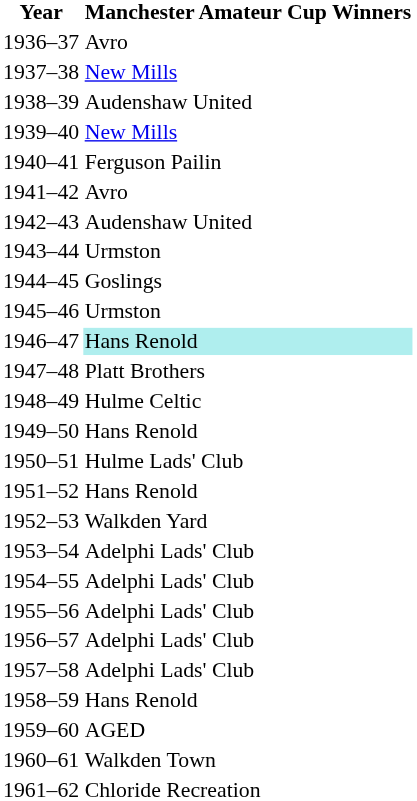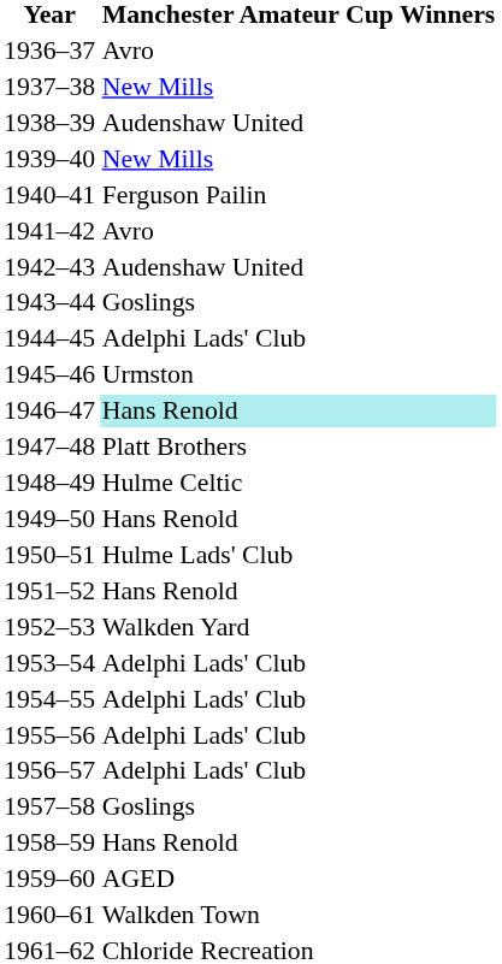1943–44 | Manchester Amateur Cup Winners: Urmston -> Goslings
1944–45 | Manchester Amateur Cup Winners: Goslings -> Adelphi Lads' Club
1957–58 | Manchester Amateur Cup Winners: Adelphi Lads' Club -> Goslings
